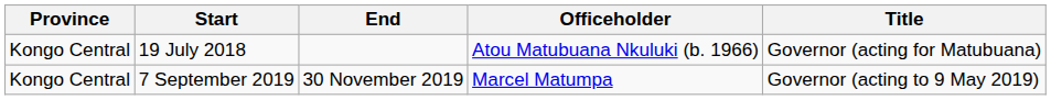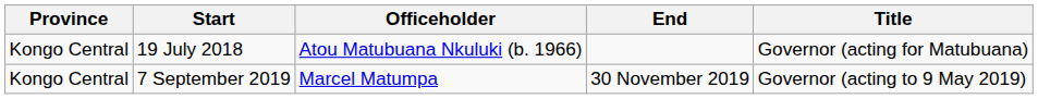columns swapped: End <-> Officeholder
